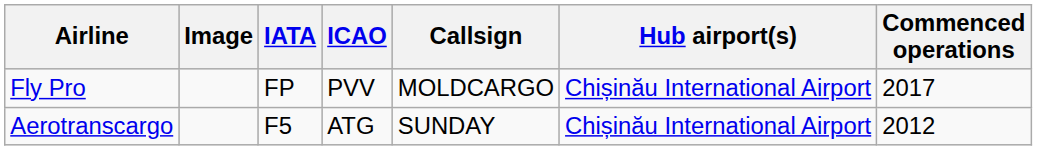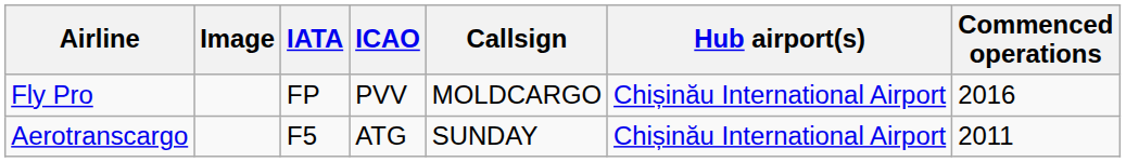Fly Pro | Commenced operations: 2017 -> 2016
Aerotranscargo | Commenced operations: 2012 -> 2011
